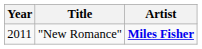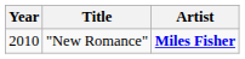"New Romance" | Year: 2011 -> 2010
